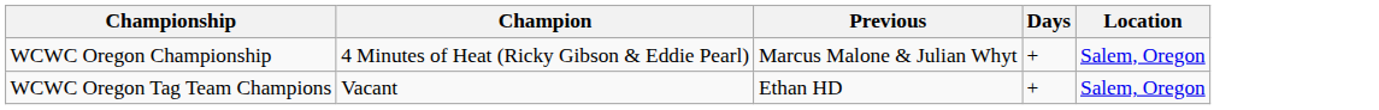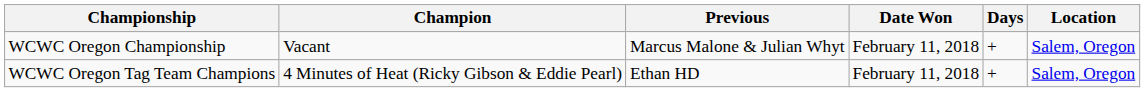+ column: Date Won | February 11, 2018 | February 11, 2018
WCWC Oregon Championship | Champion: 4 Minutes of Heat (Ricky Gibson & Eddie Pearl) -> Vacant
WCWC Oregon Tag Team Champions | Champion: Vacant -> 4 Minutes of Heat (Ricky Gibson & Eddie Pearl)
